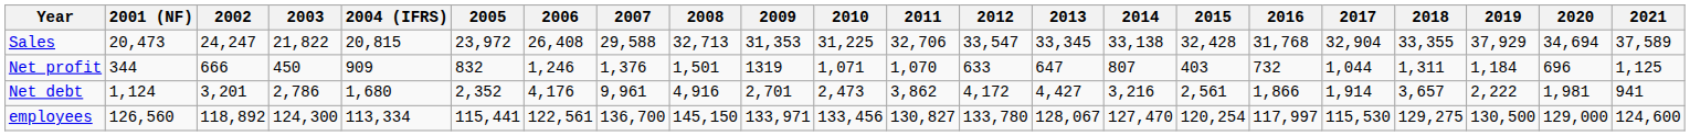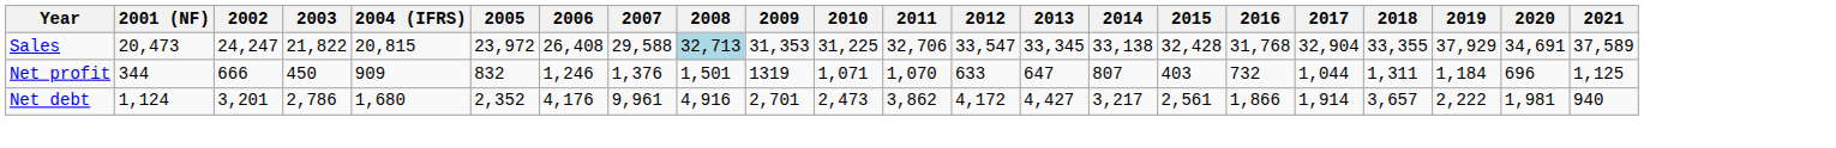Sales | 2008: no background -> lightblue background
Sales | 2020: 34,694 -> 34,691
Net debt | 2014: 3,216 -> 3,217
Net debt | 2021: 941 -> 940
- row: employees | 126,560 | 118,892 | 124,300 | 113,334 | 115,441 | 122,561 | 136,700 | 145,150 | 133,971 | 133,456 | 130,827 | 133,780 | 128,067 | 127,470 | 120,254 | 117,997 | 115,530 | 129,275 | 130,500 | 129,000 | 124,600
